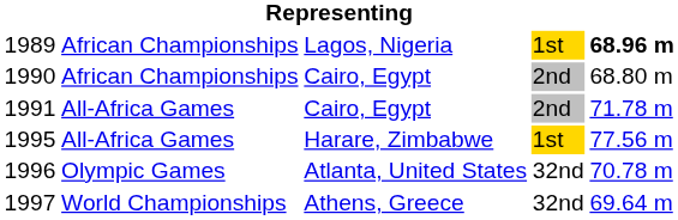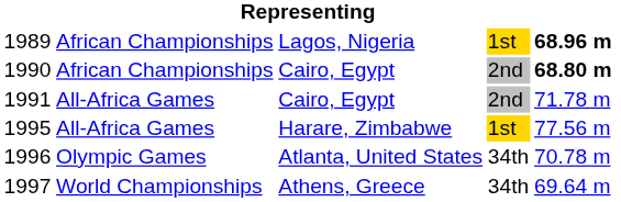1990 | column 5: normal -> bold
1996 | column 4: 32nd -> 34th
1997 | column 4: 32nd -> 34th
